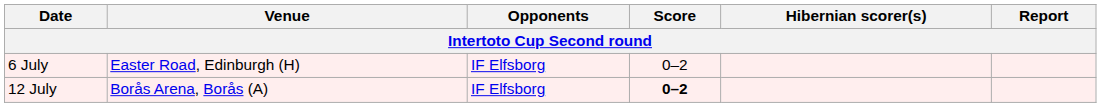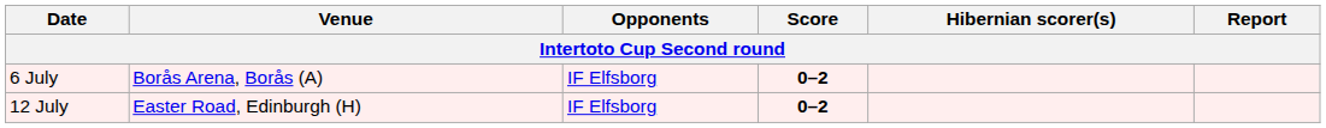6 July | Venue: Easter Road, Edinburgh (H) -> Borås Arena, Borås (A)
6 July | Score: normal -> bold
12 July | Venue: Borås Arena, Borås (A) -> Easter Road, Edinburgh (H)
